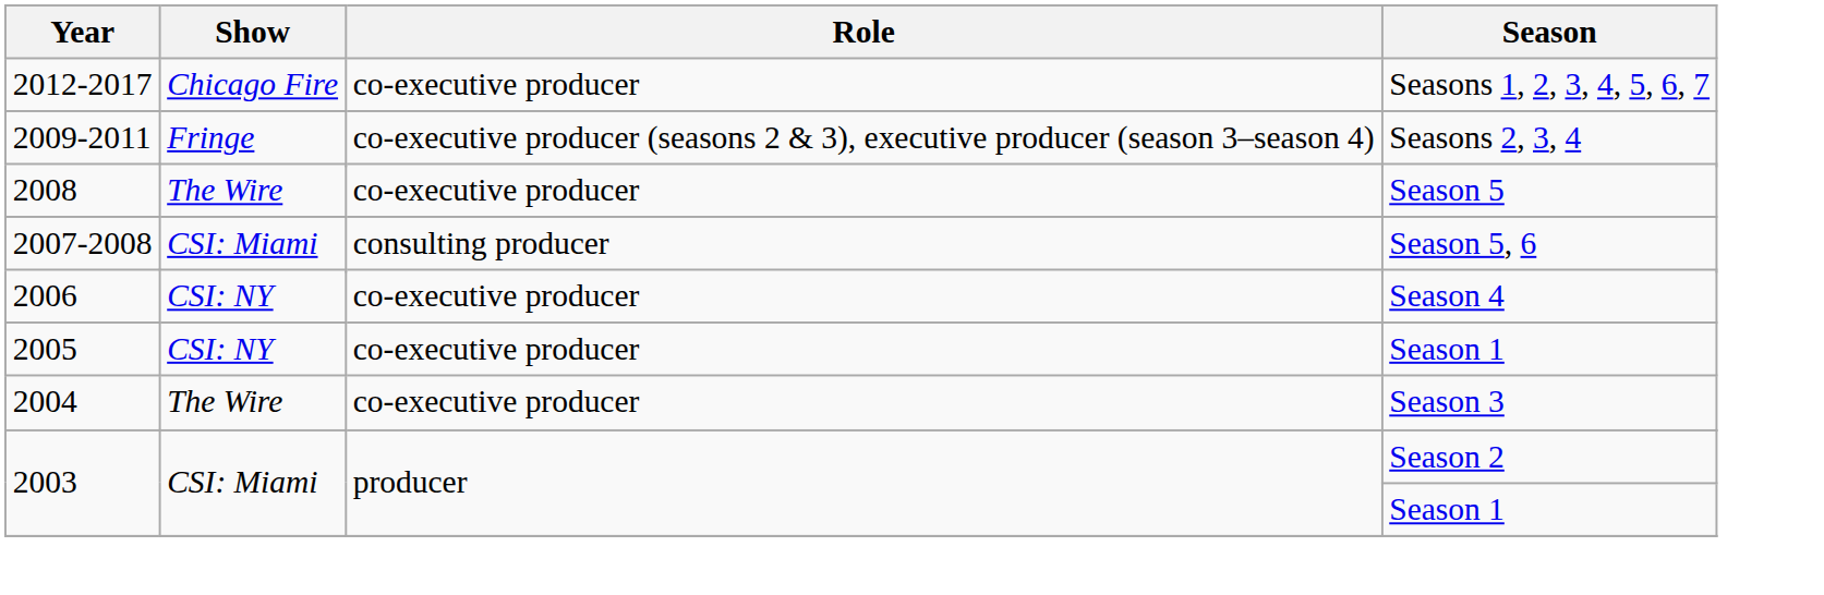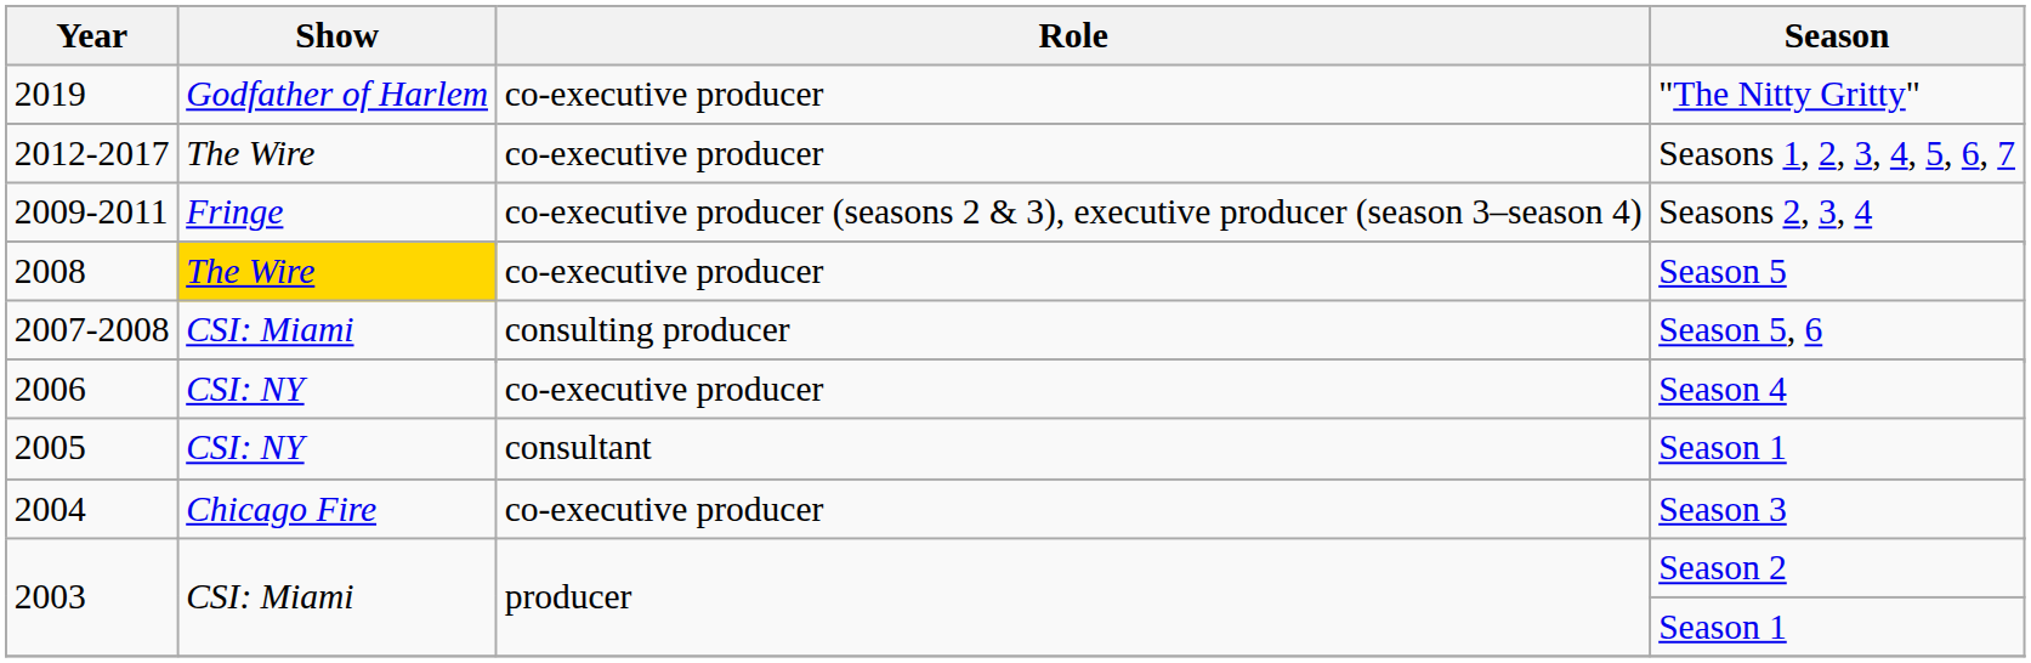+ row: 2019 | Godfather of Harlem | co-executive producer | "The Nitty Gritty"
2012-2017 | Show: Chicago Fire -> The Wire
2008 / Season 5 | Show: no background -> gold background
2005 | Role: co-executive producer -> consultant
2004 / Season 3 | Show: The Wire -> Chicago Fire
